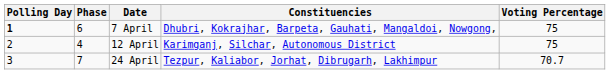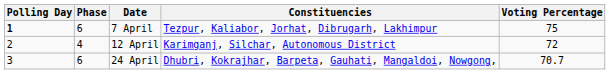7 April | Constituencies: Dhubri, Kokrajhar, Barpeta, Gauhati, Mangaldoi, Nowgong, -> Tezpur, Kaliabor, Jorhat, Dibrugarh, Lakhimpur
12 April | Voting Percentage: 75 -> 72
24 April | Phase: 7 -> 6
24 April | Constituencies: Tezpur, Kaliabor, Jorhat, Dibrugarh, Lakhimpur -> Dhubri, Kokrajhar, Barpeta, Gauhati, Mangaldoi, Nowgong,
